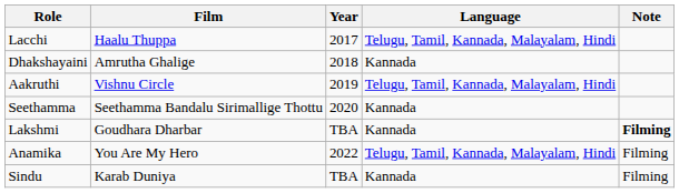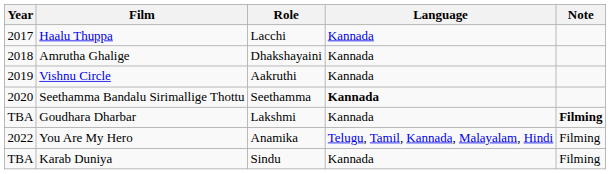columns swapped: Year <-> Role
Haalu Thuppa | Language: Telugu, Tamil, Kannada, Malayalam, Hindi -> Kannada
Vishnu Circle | Language: Telugu, Tamil, Kannada, Malayalam, Hindi -> Kannada
Seethamma Bandalu Sirimallige Thottu | Language: normal -> bold
